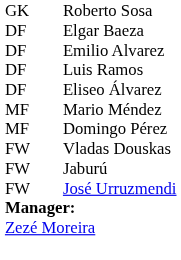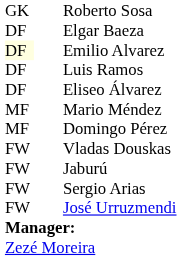Emilio Alvarez | column 1: no background -> lightyellow background
+ row: FW | Sergio Arias
